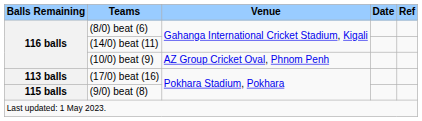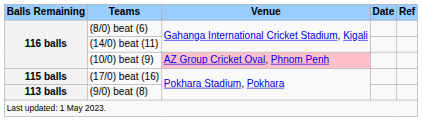(10/0) beat (9) | Venue: no background -> pink background
(17/0) beat (16) | Balls Remaining: 113 balls -> 115 balls
(9/0) beat (8) | Balls Remaining: 115 balls -> 113 balls
